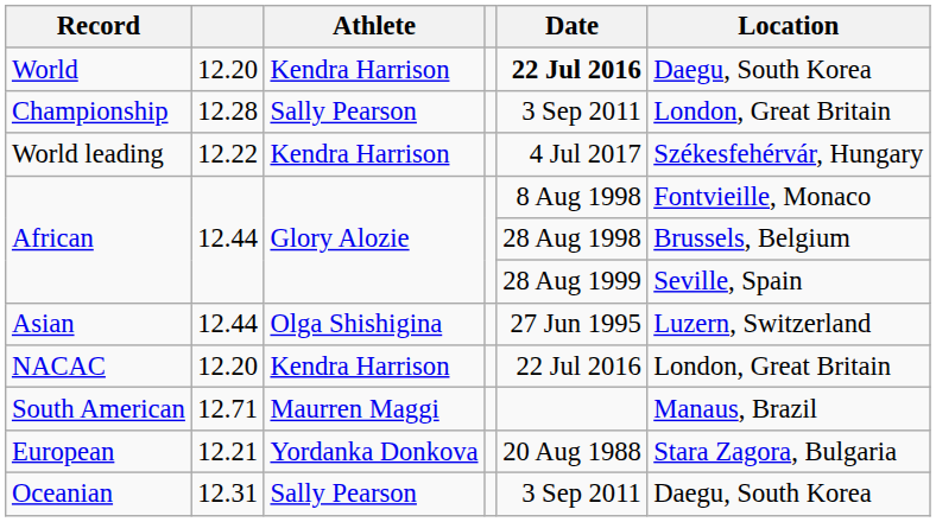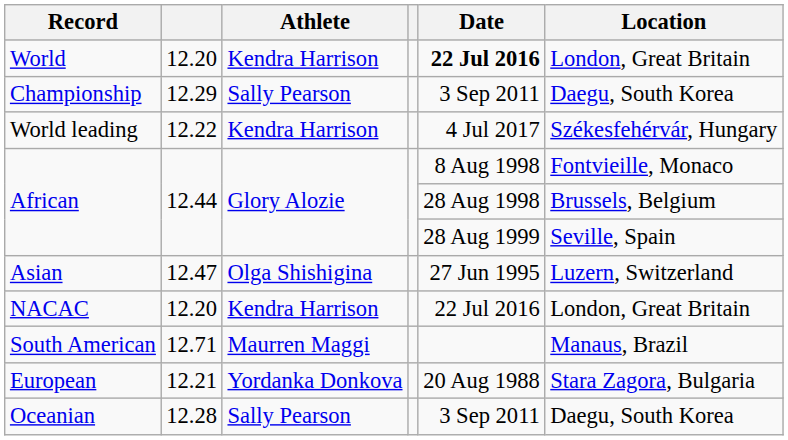World | Location: Daegu, South Korea -> London, Great Britain
Championship | column 2: 12.28 -> 12.29
Championship | Location: London, Great Britain -> Daegu, South Korea
Asian | column 2: 12.44 -> 12.47
Oceanian | column 2: 12.31 -> 12.28
